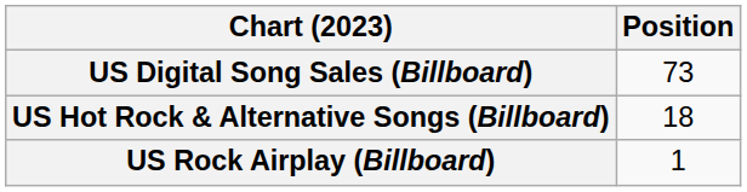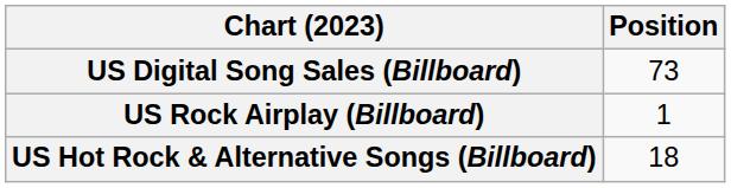rows swapped: US Hot Rock & Alternative Songs (Billboard) <-> US Rock Airplay (Billboard)
